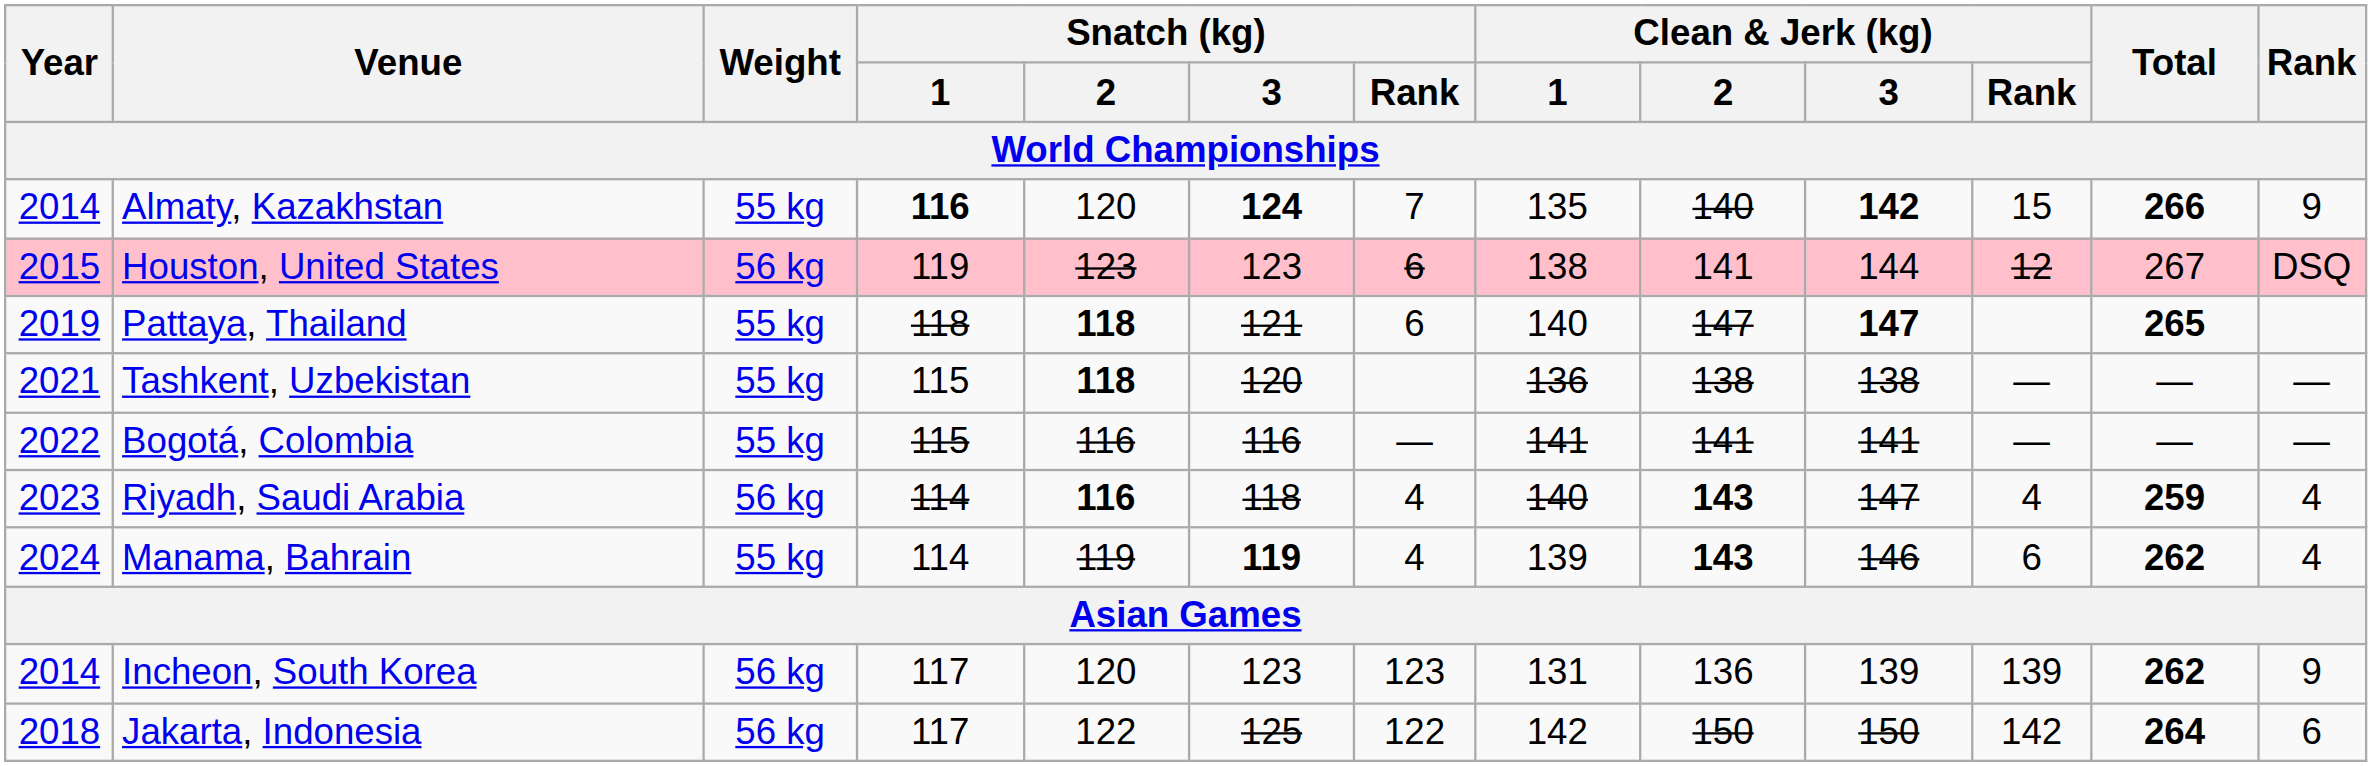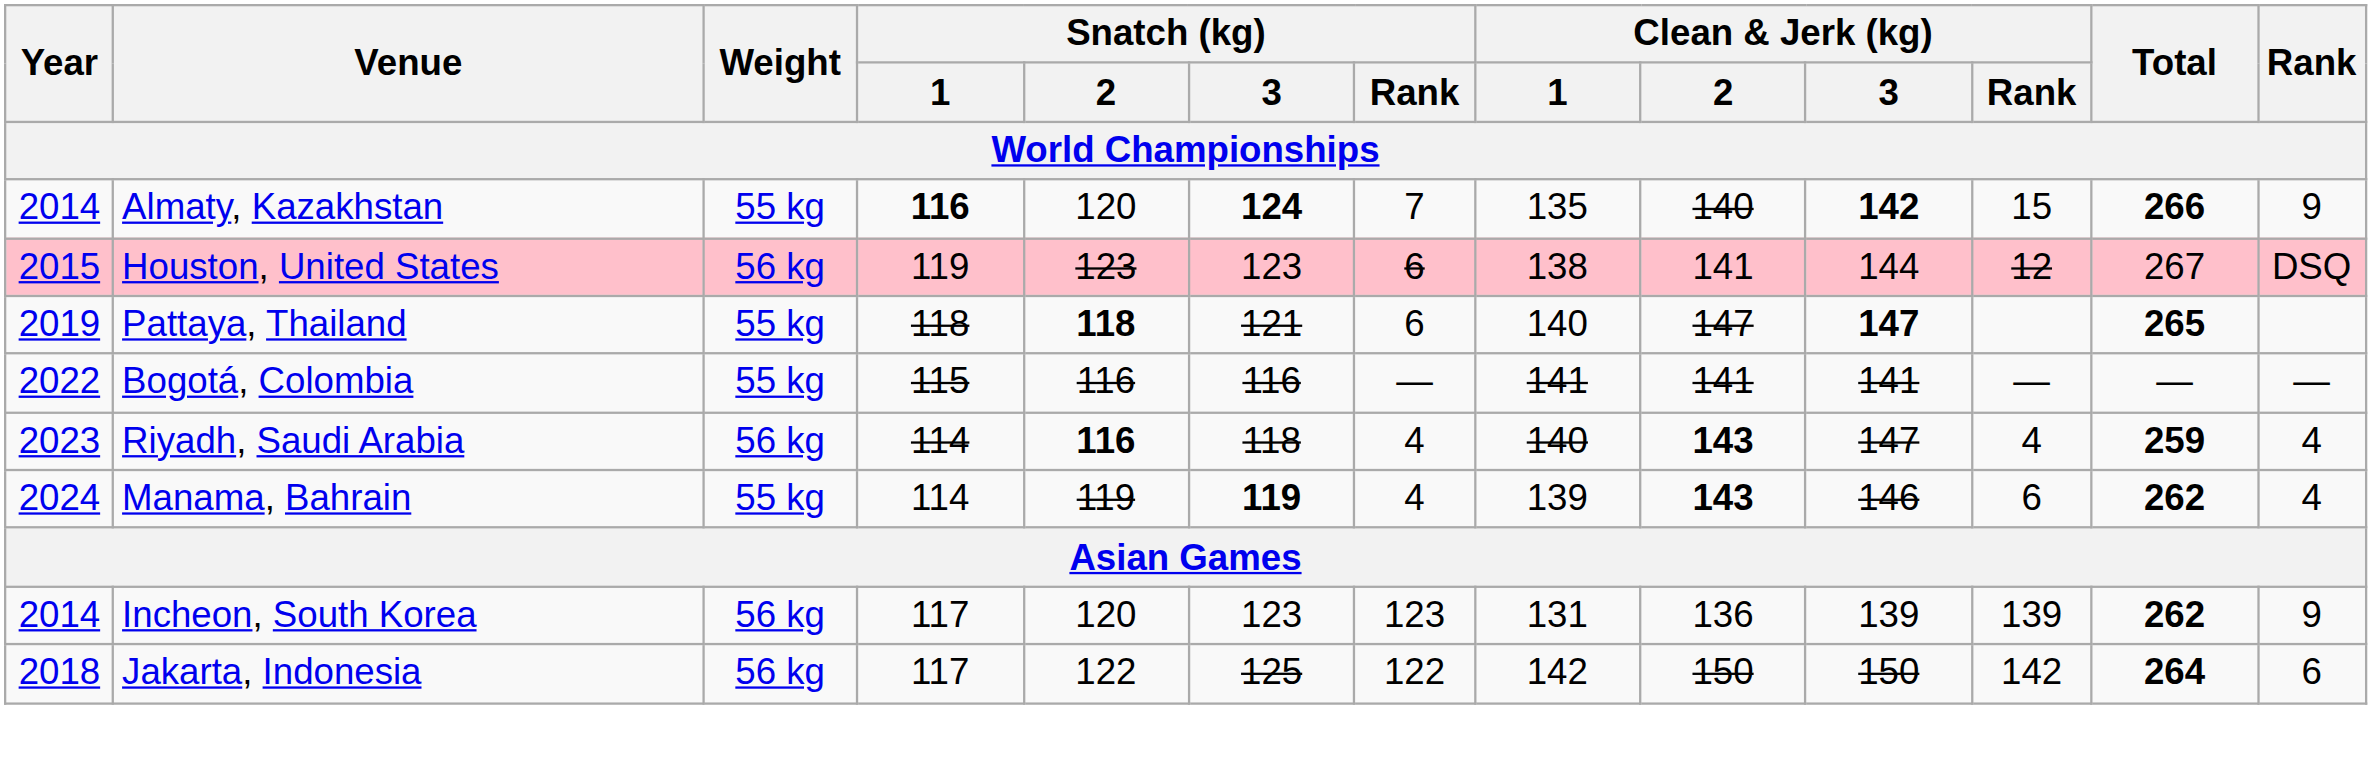- row: 2021 | Tashkent, Uzbekistan | 55 kg | 115 | 118 | 120 | 136 | 138 | 138 | — | — | —
